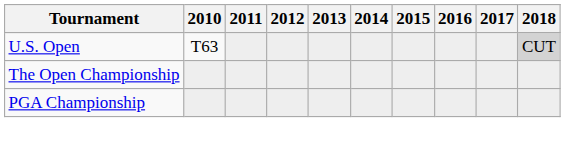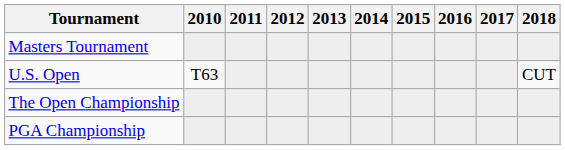+ row: Masters Tournament
U.S. Open | 2018: lightgrey background -> no background
